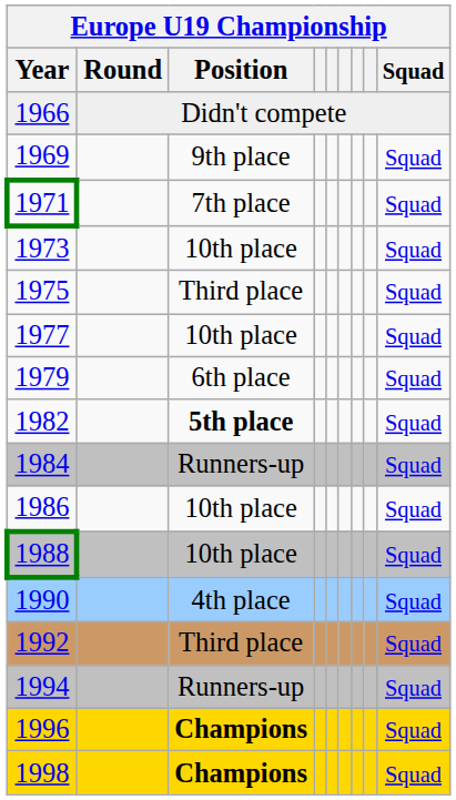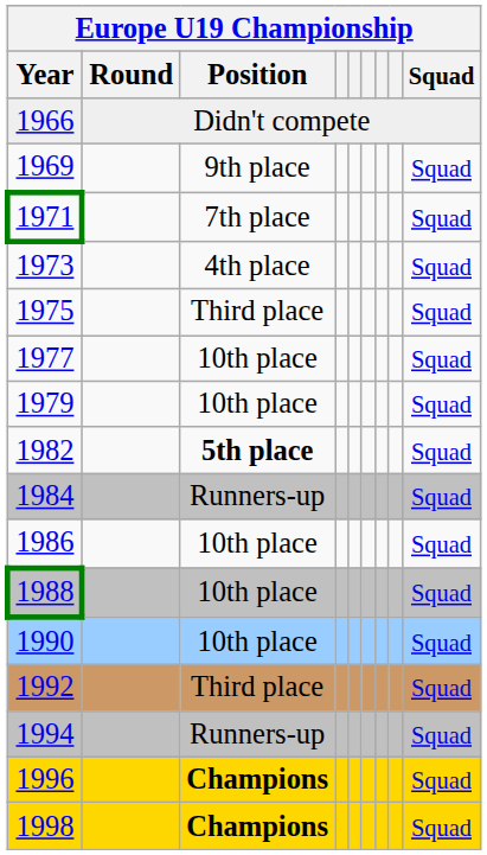1973 | Europe U19 Championship / Position: 10th place -> 4th place
1979 | Europe U19 Championship / Position: 6th place -> 10th place
1990 | Europe U19 Championship / Position: 4th place -> 10th place
